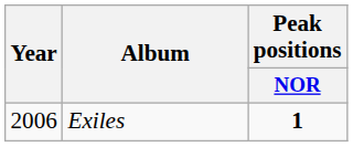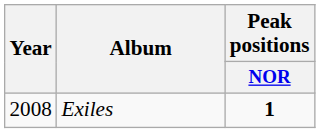Exiles | Year: 2006 -> 2008
